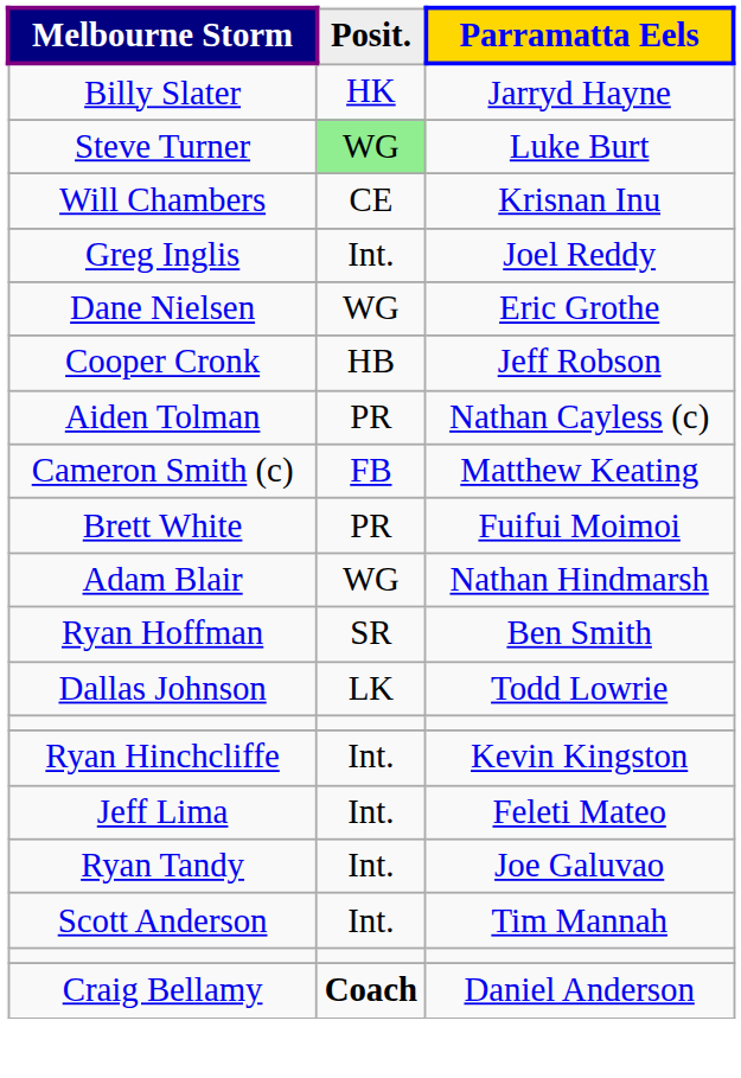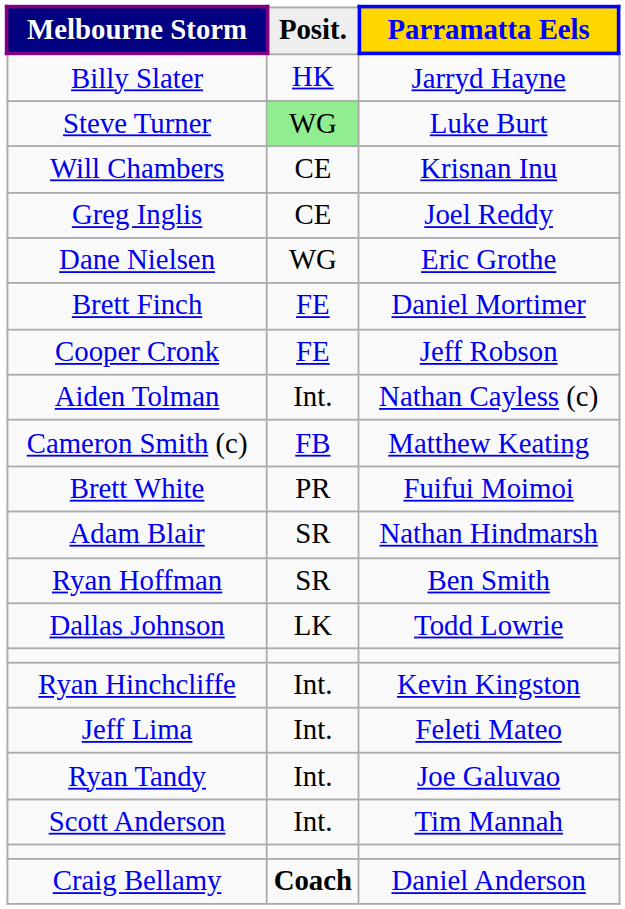Greg Inglis | Posit.: Int. -> CE
+ row: Brett Finch | FE | Daniel Mortimer
Cooper Cronk | Posit.: HB -> FE
Aiden Tolman | Posit.: PR -> Int.
Adam Blair | Posit.: WG -> SR
